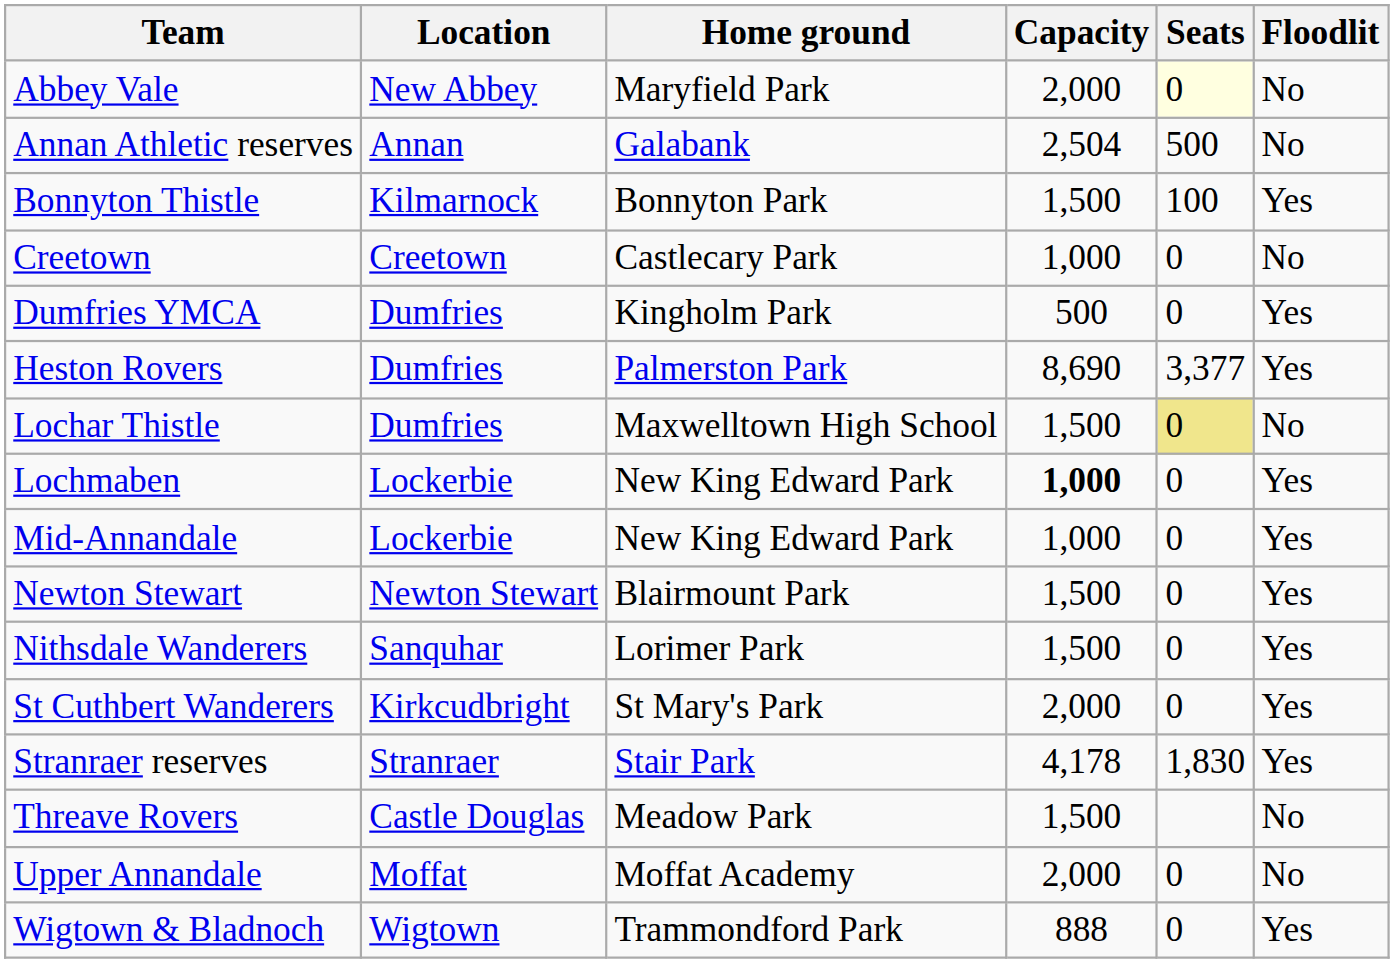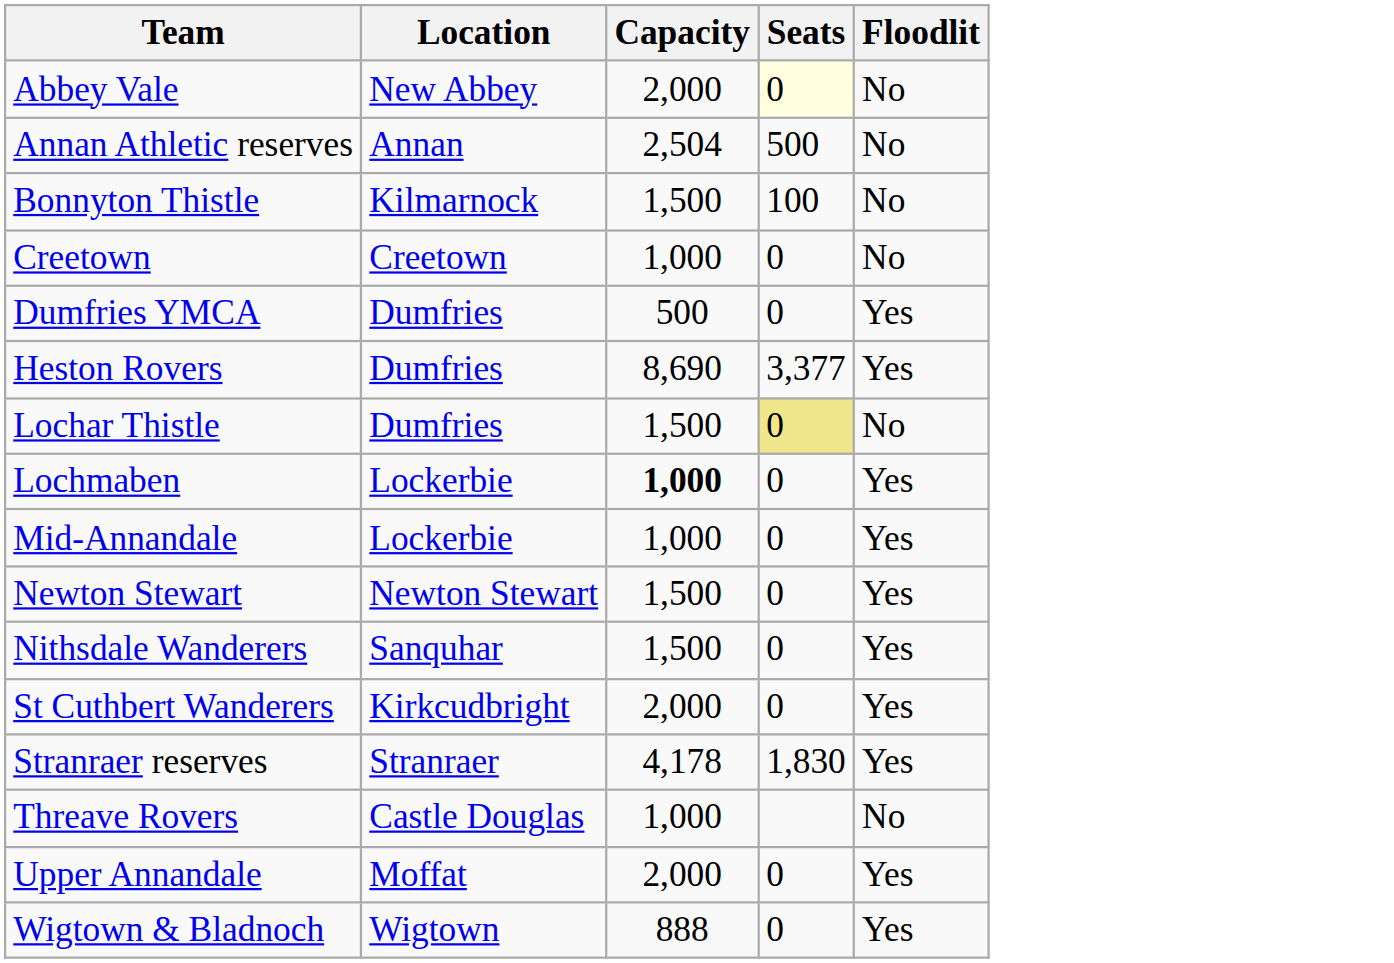- column: Home ground | Maryfield Park | Galabank | Bonnyton Park | Castlecary Park | Kingholm Park | Palmerston Park | Maxwelltown High School | New King Edward Park | New King Edward Park | Blairmount Park | Lorimer Park | St Mary's Park | Stair Park | Meadow Park | Moffat Academy | Trammondford Park
Bonnyton Thistle | Floodlit: Yes -> No
Threave Rovers | Capacity: 1,500 -> 1,000
Upper Annandale | Floodlit: No -> Yes
